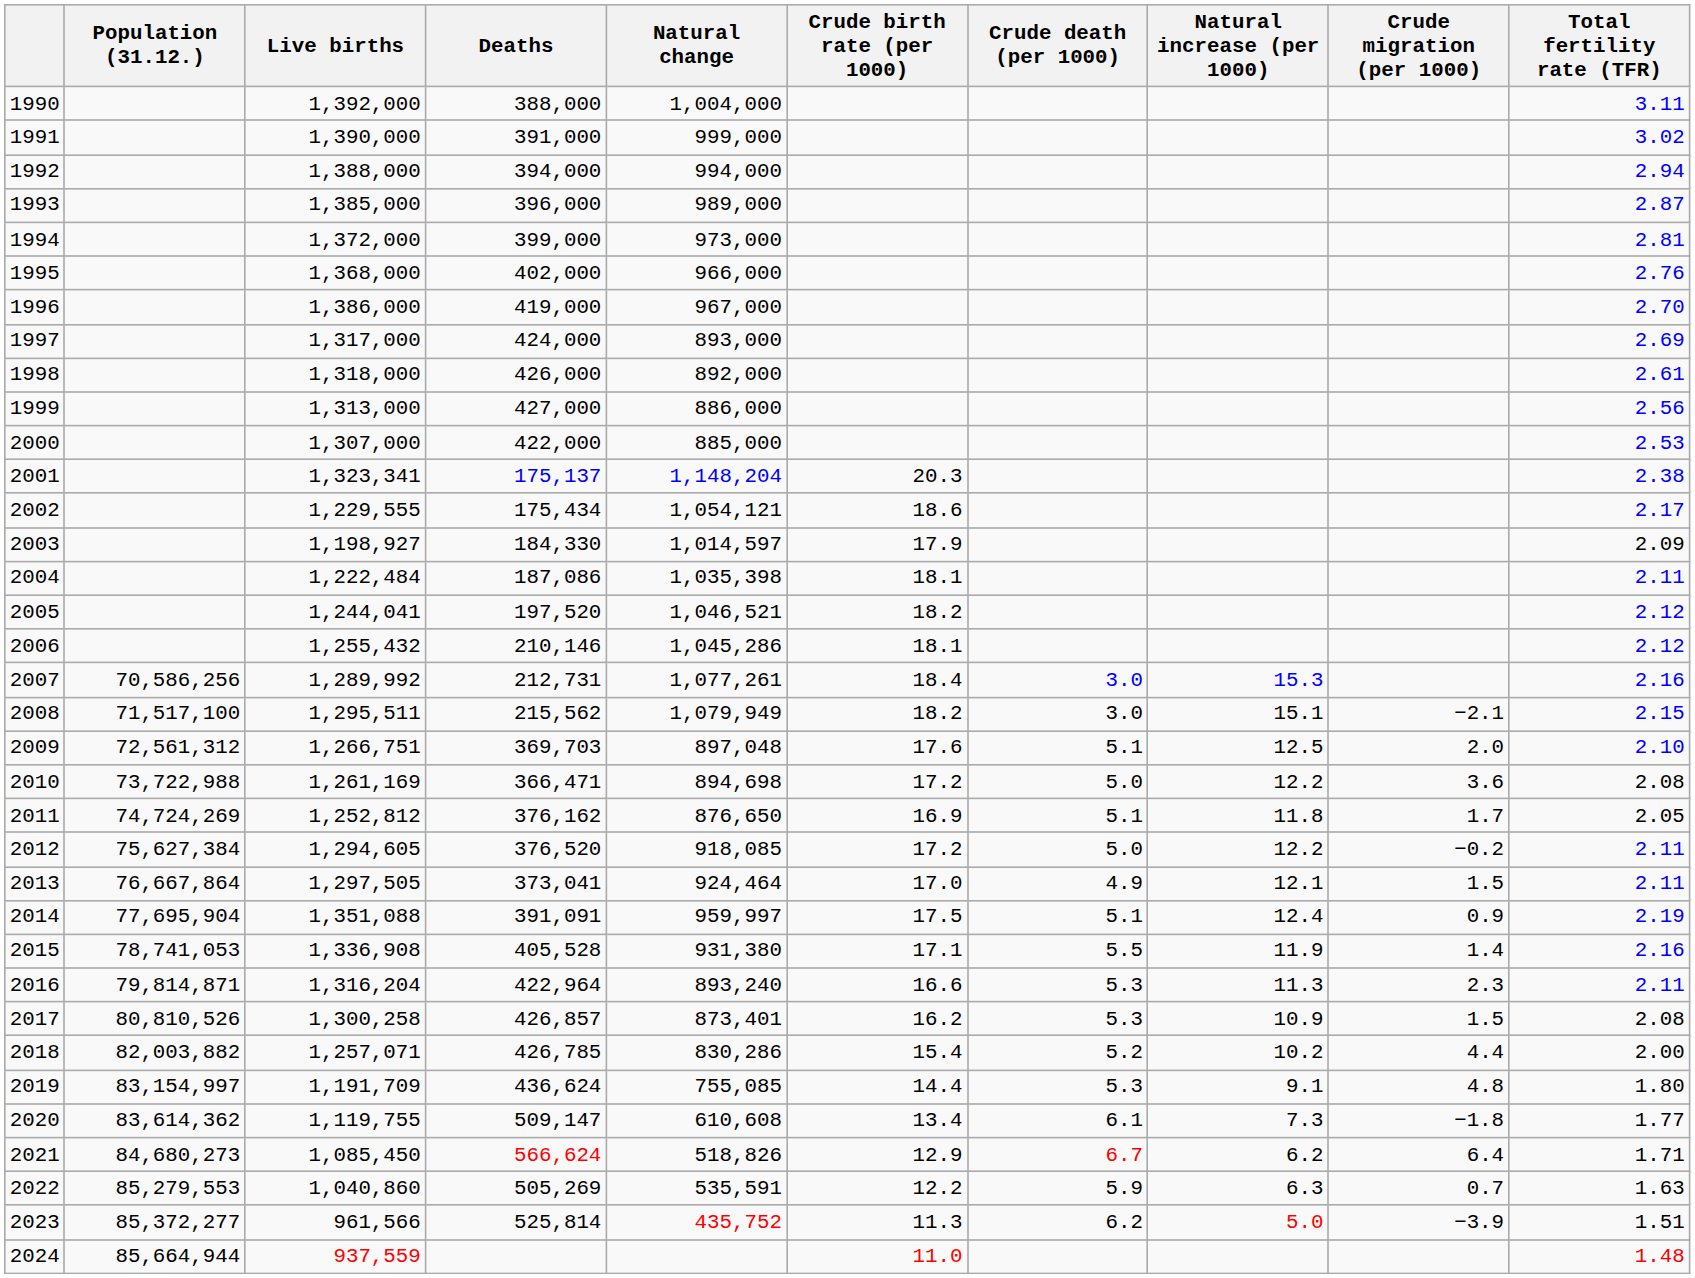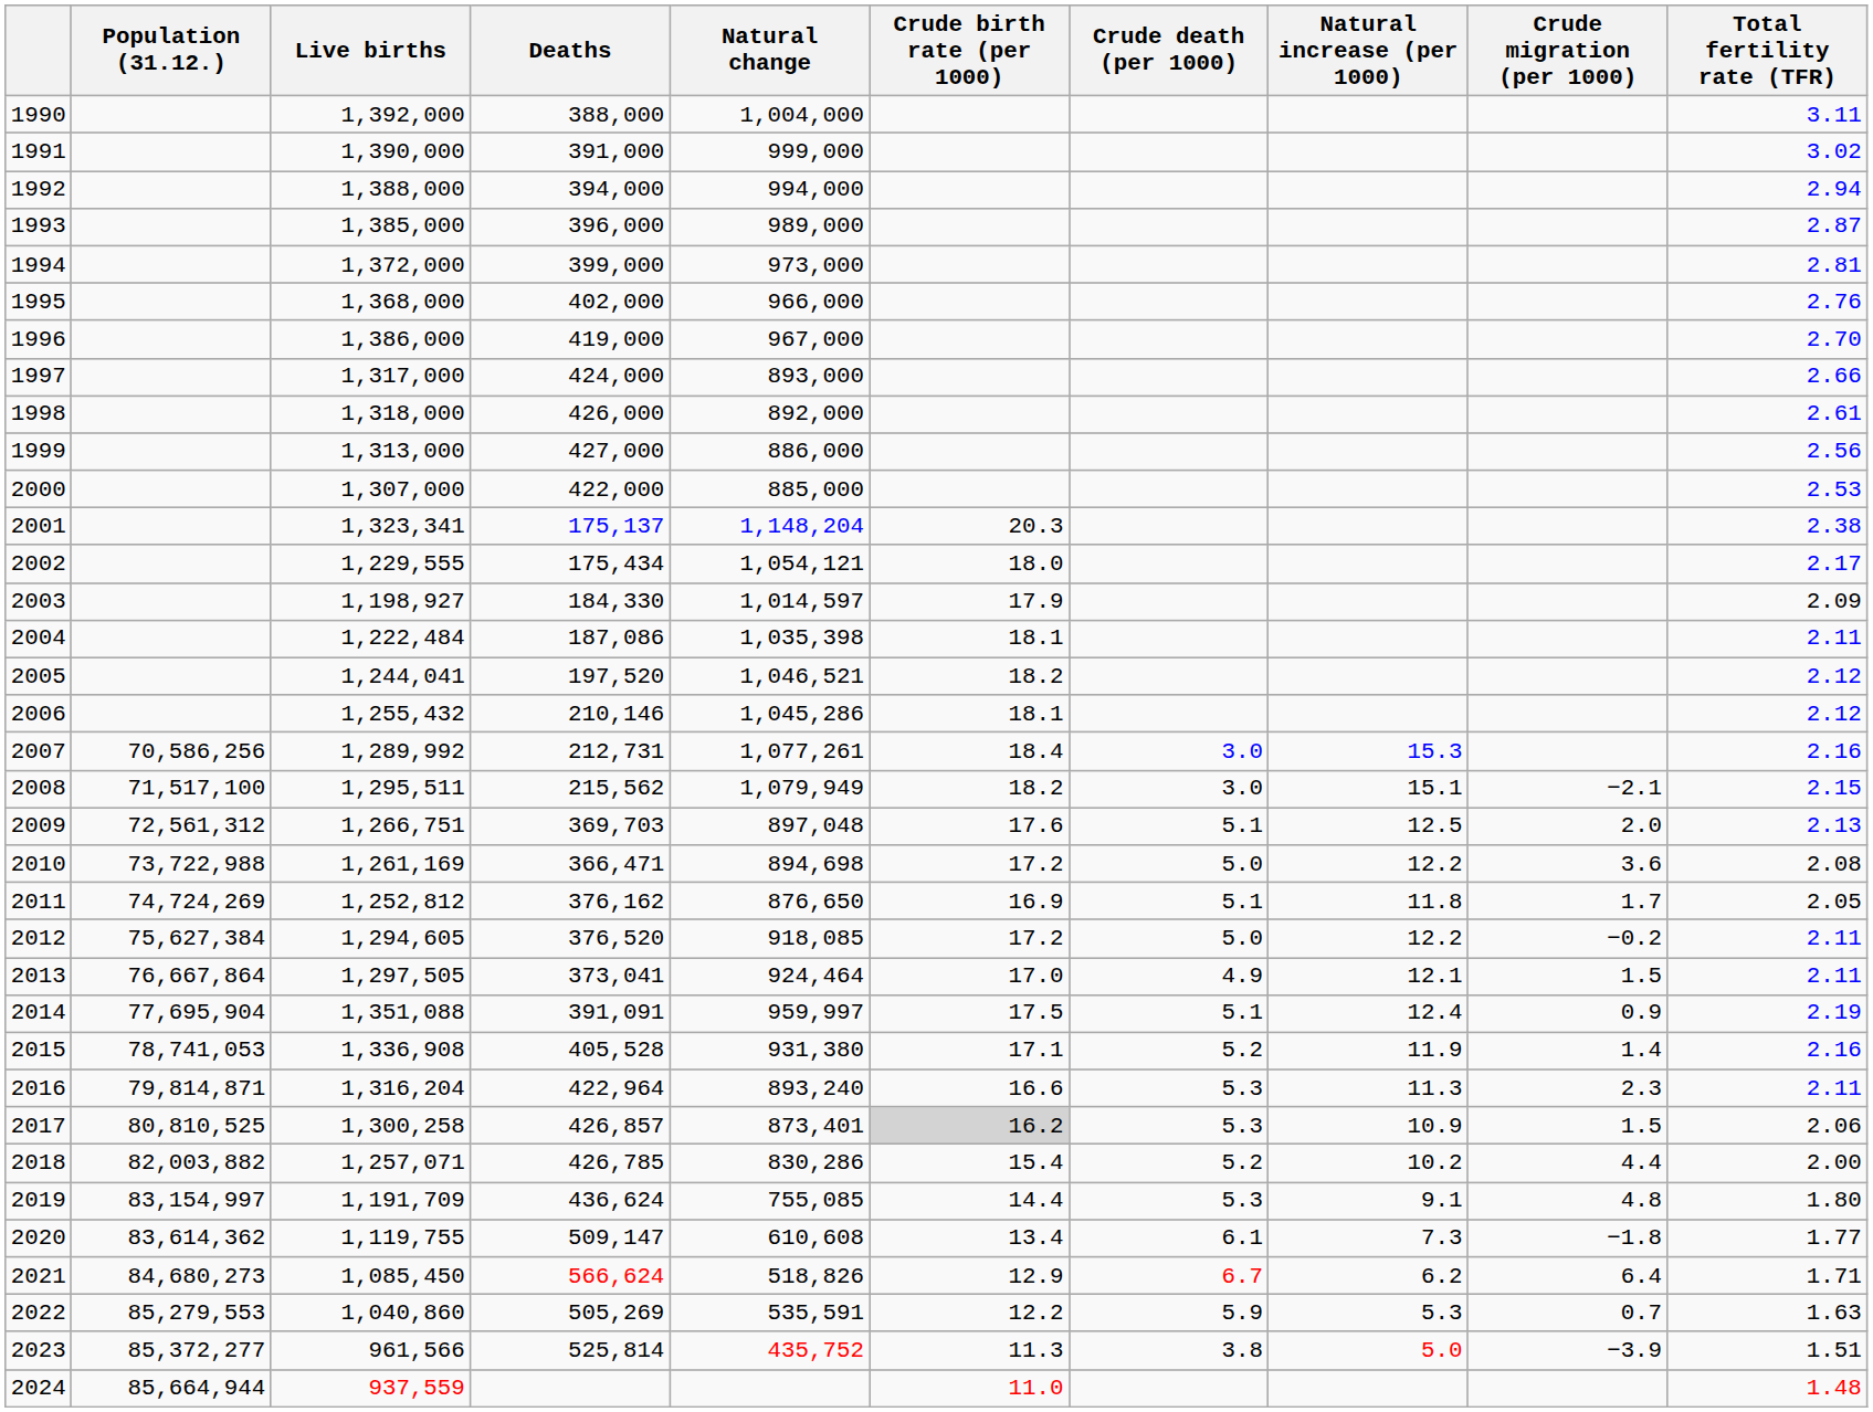1997 | Total fertility rate (TFR): 2.69 -> 2.66
2002 | Crude birth rate (per 1000): 18.6 -> 18.0
2009 | Total fertility rate (TFR): 2.10 -> 2.13
2015 | Crude death (per 1000): 5.5 -> 5.2
2017 | Population (31.12.): 80,810,526 -> 80,810,525
2017 | Crude birth rate (per 1000): no background -> lightgrey background
2017 | Total fertility rate (TFR): 2.08 -> 2.06
2022 | Natural increase (per 1000): 6.3 -> 5.3
2023 | Crude death (per 1000): 6.2 -> 3.8
